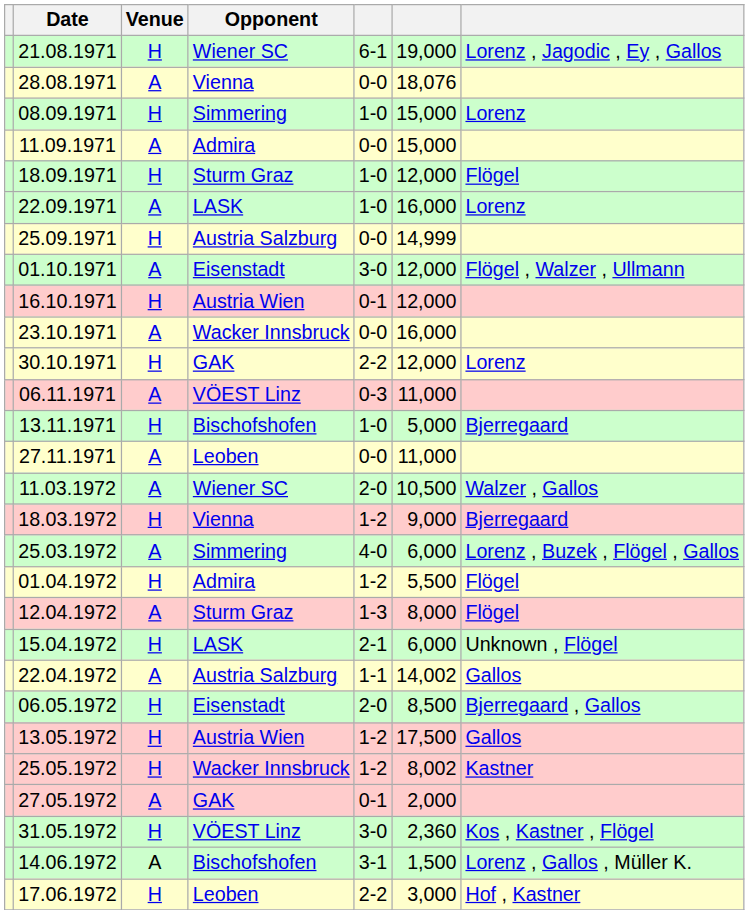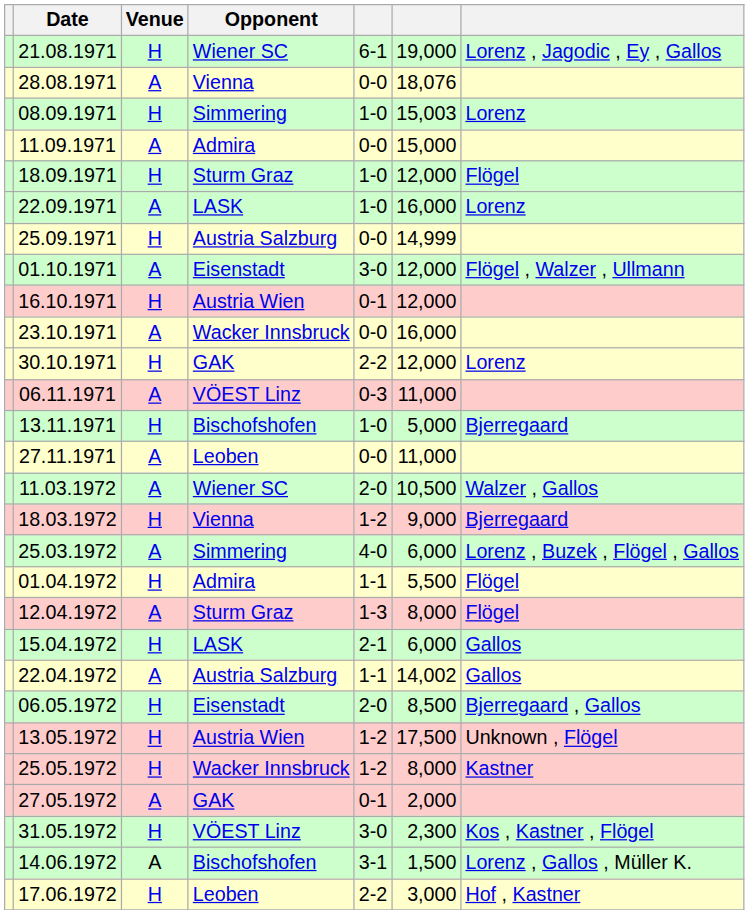08.09.1971 | column 6: 15,000 -> 15,003
01.04.1972 | column 5: 1-2 -> 1-1
15.04.1972 | column 7: Unknown , Flögel -> Gallos
13.05.1972 | column 7: Gallos -> Unknown , Flögel
25.05.1972 | column 6: 8,002 -> 8,000
31.05.1972 | column 6: 2,360 -> 2,300
